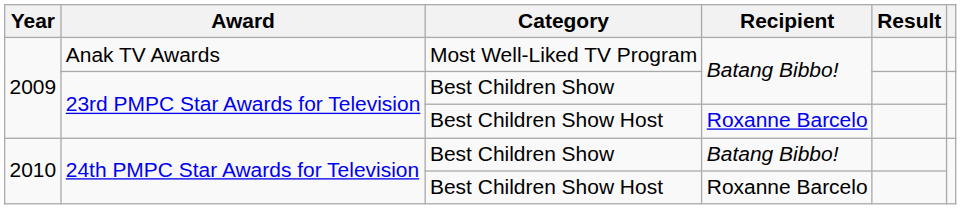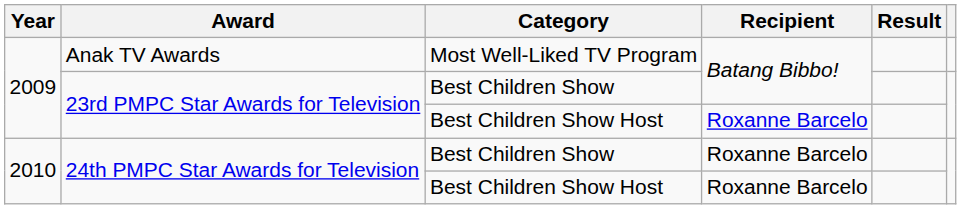24th PMPC Star Awards for Television / Best Children Show | Recipient: Batang Bibbo! -> Roxanne Barcelo
